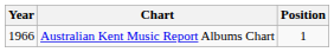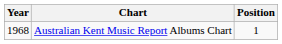Australian Kent Music Report Albums Chart | Year: 1966 -> 1968
